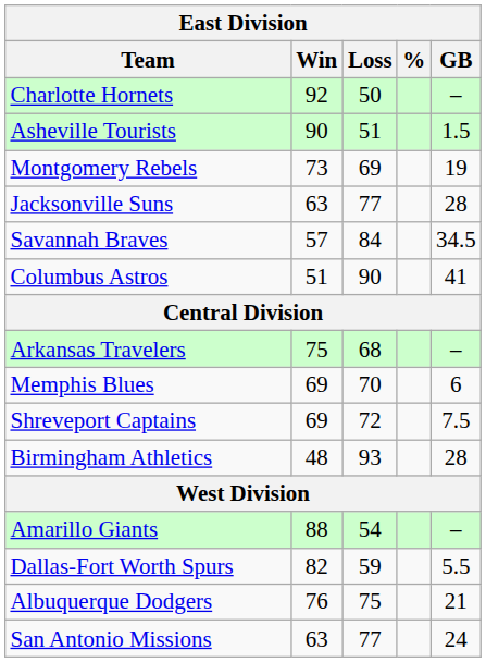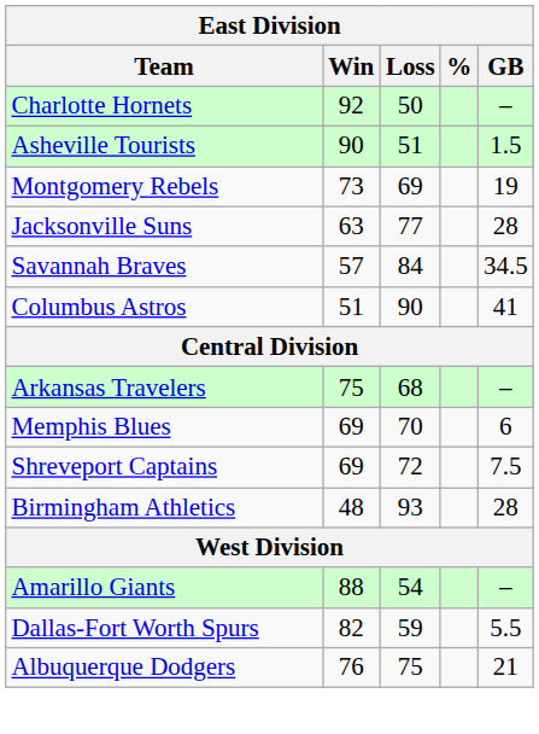- row: San Antonio Missions | 63 | 77 | 24
